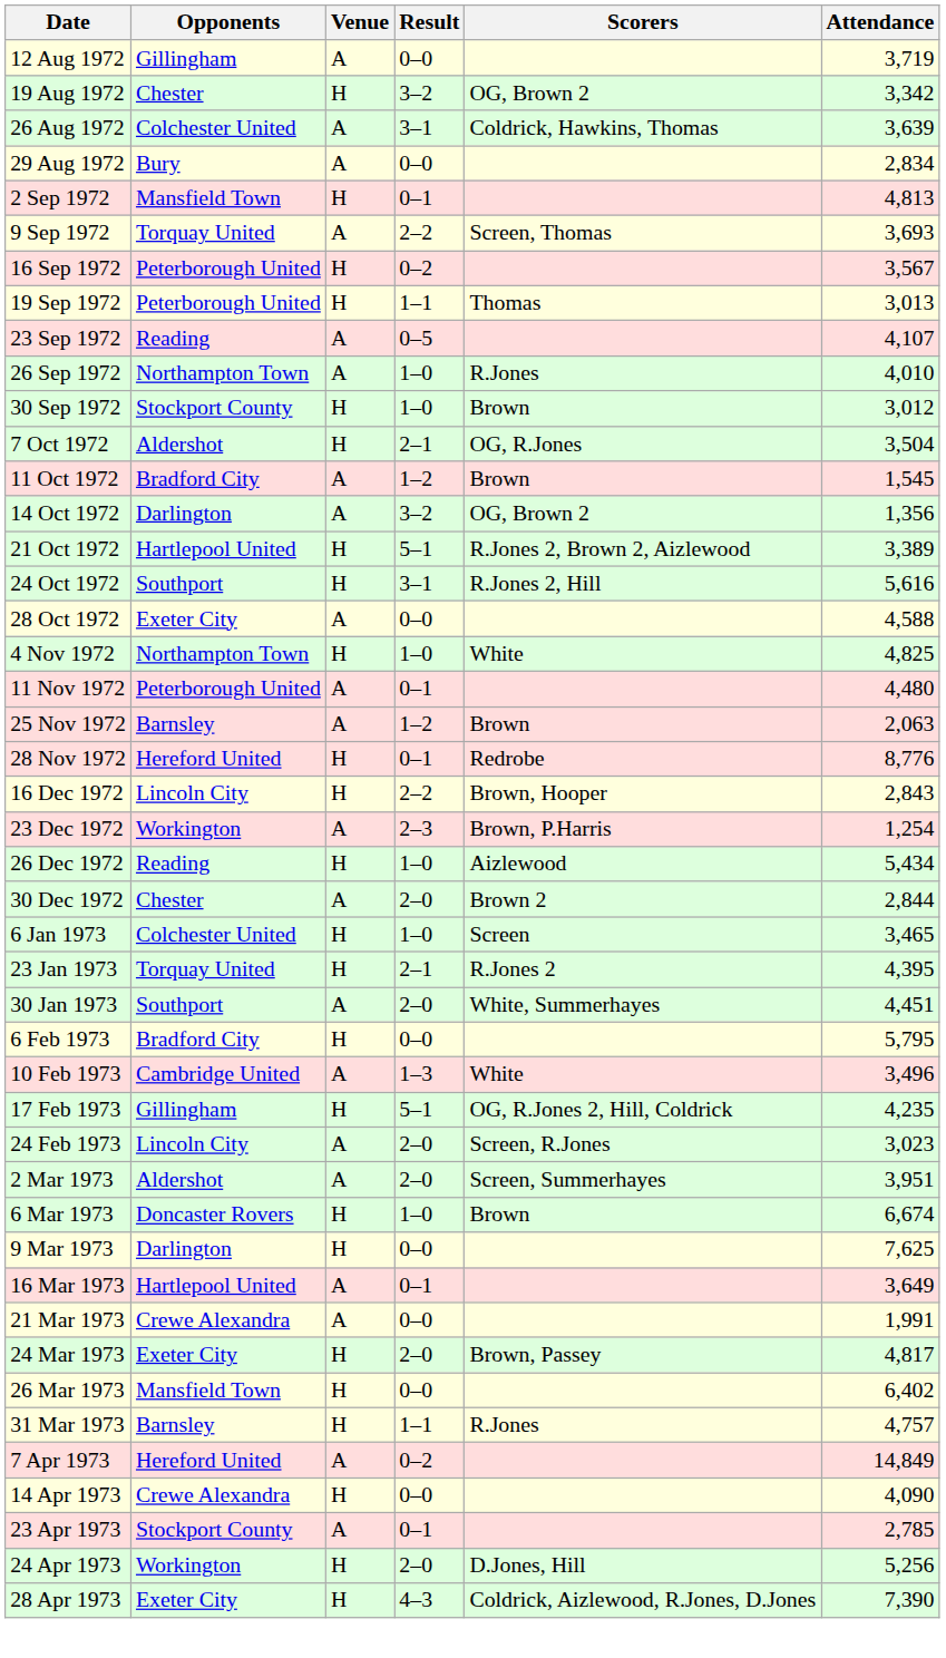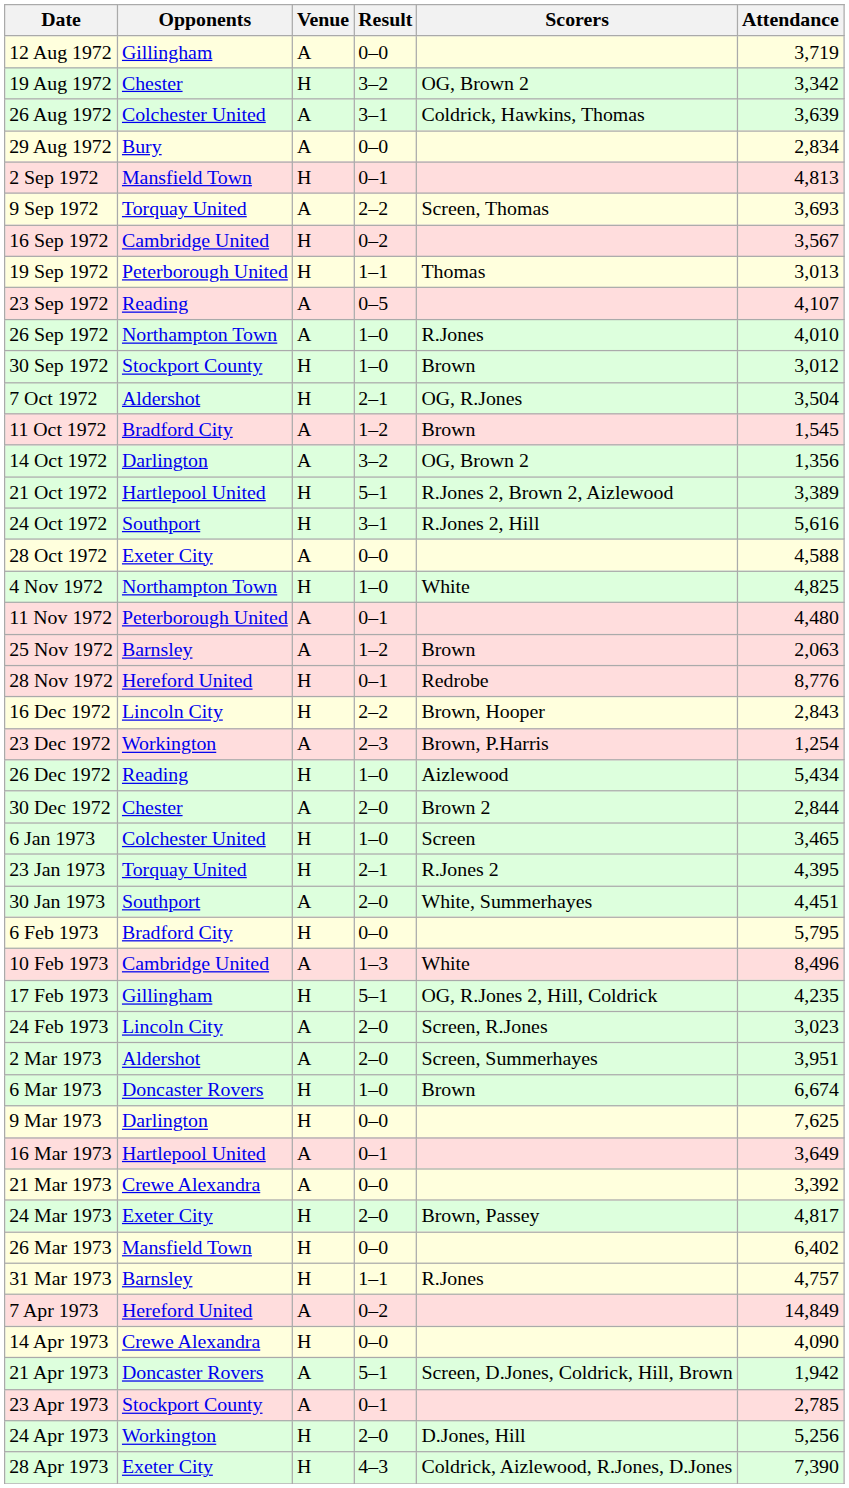16 Sep 1972 | Opponents: Peterborough United -> Cambridge United
10 Feb 1973 | Attendance: 3,496 -> 8,496
21 Mar 1973 | Attendance: 1,991 -> 3,392
+ row: 21 Apr 1973 | Doncaster Rovers | A | 5–1 | Screen, D.Jones, Coldrick, Hill, Brown | 1,942
